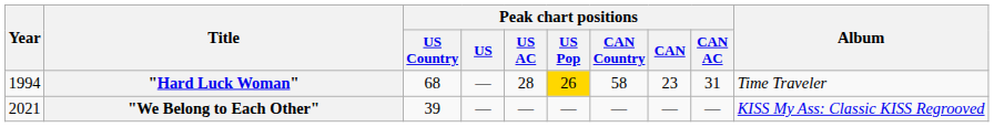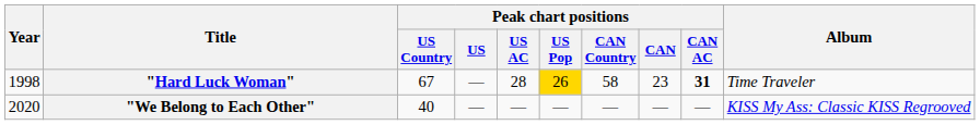"Hard Luck Woman" | Year: 1994 -> 1998
"Hard Luck Woman" | Peak chart positions / US Country: 68 -> 67
"Hard Luck Woman" | Peak chart positions / CAN AC: normal -> bold
"We Belong to Each Other" | Year: 2021 -> 2020
"We Belong to Each Other" | Peak chart positions / US Country: 39 -> 40
